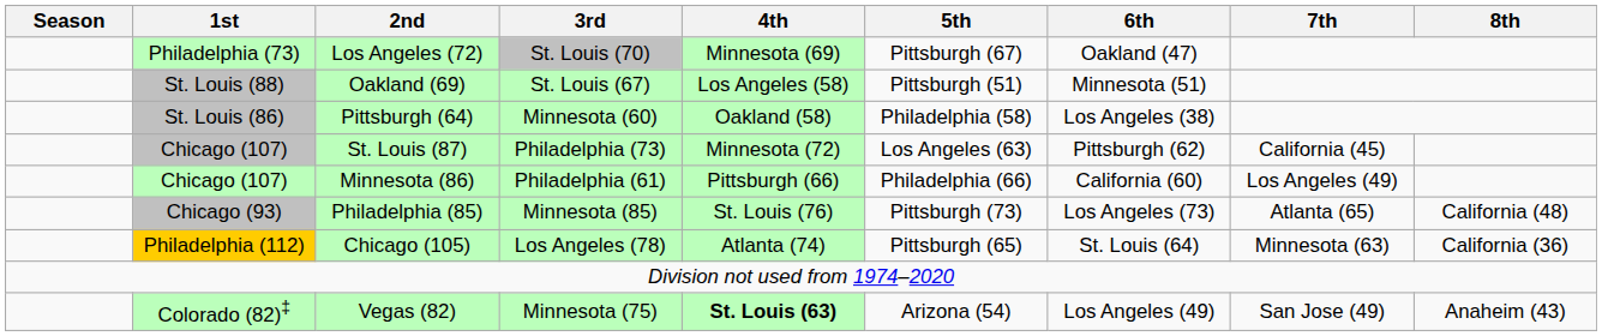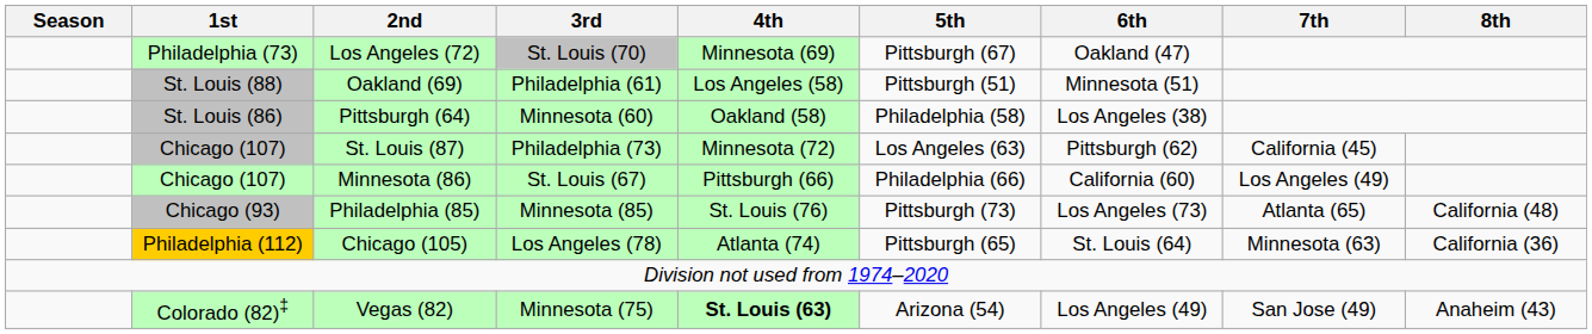Oakland (69) | 3rd: St. Louis (67) -> Philadelphia (61)
Minnesota (86) | 3rd: Philadelphia (61) -> St. Louis (67)
